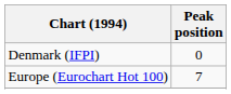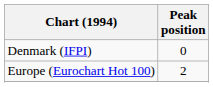Europe (Eurochart Hot 100) | Peak position: 7 -> 2
